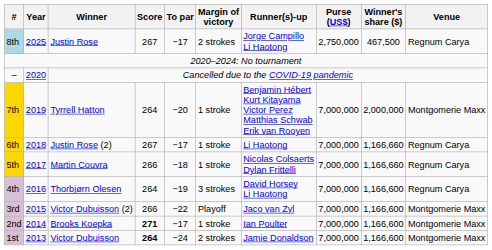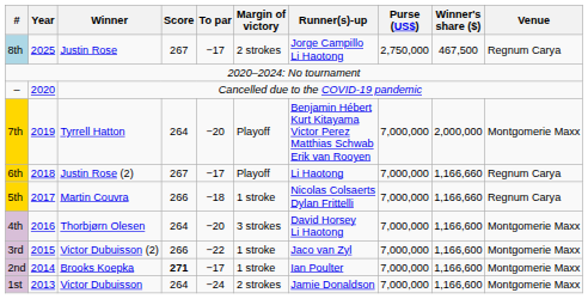7th | Margin of victory: 1 stroke -> Playoff
6th | Margin of victory: 1 stroke -> Playoff
4th | To par: −19 -> −20
4th | Venue: Regnum Carya -> Montgomerie Maxx
3rd | Margin of victory: Playoff -> 1 stroke
1st | Score: bold -> normal
